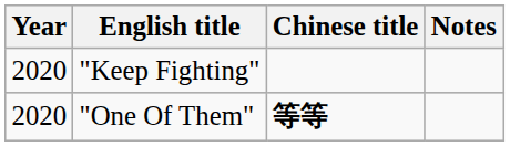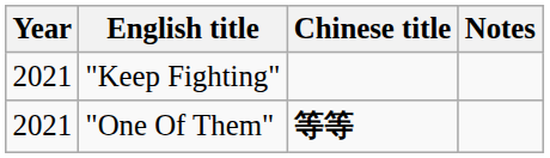"Keep Fighting" | Year: 2020 -> 2021
"One Of Them" | Year: 2020 -> 2021
